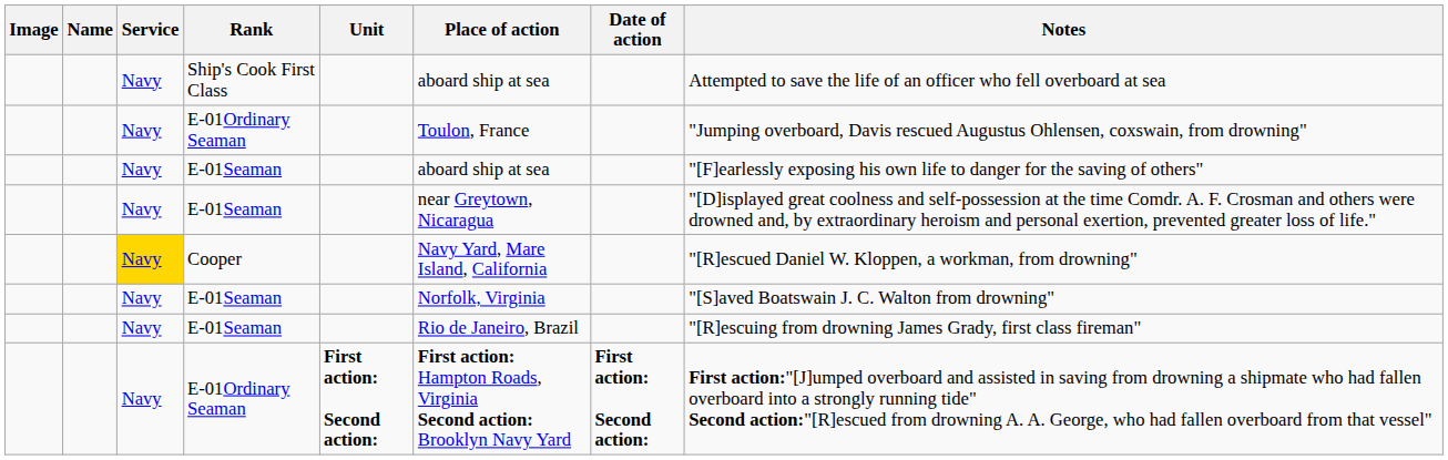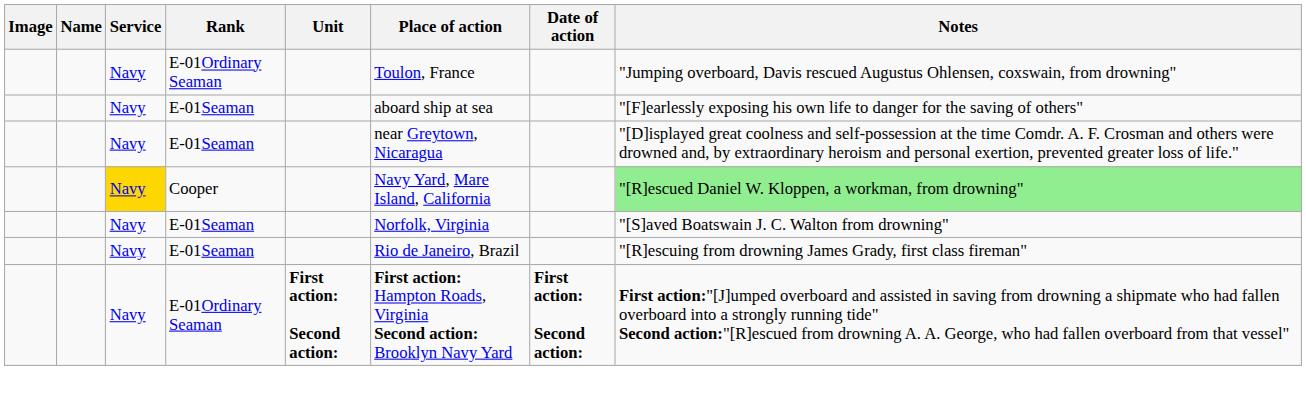- row: Navy | Ship's Cook First Class | aboard ship at sea | Attempted to save the life of an officer who fell overboard at sea
Cooper | Notes: no background -> lightgreen background
